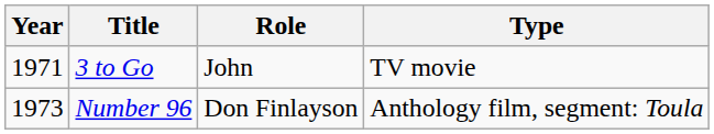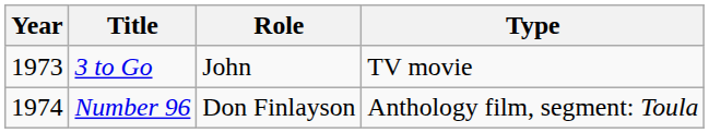3 to Go | Year: 1971 -> 1973
Number 96 | Year: 1973 -> 1974
